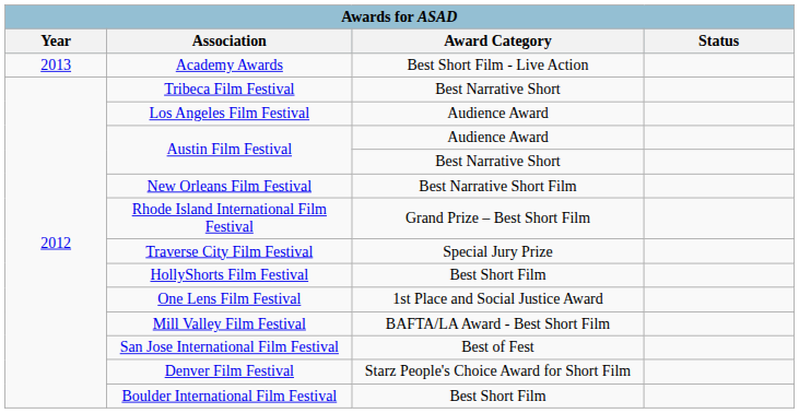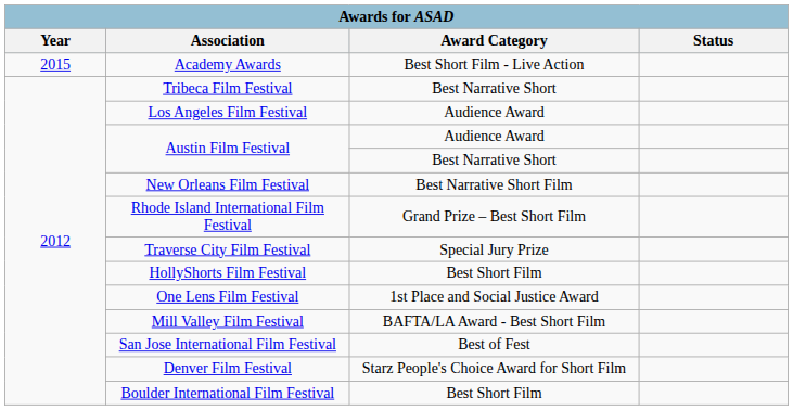Academy Awards | column 1: 2013 -> 2015
